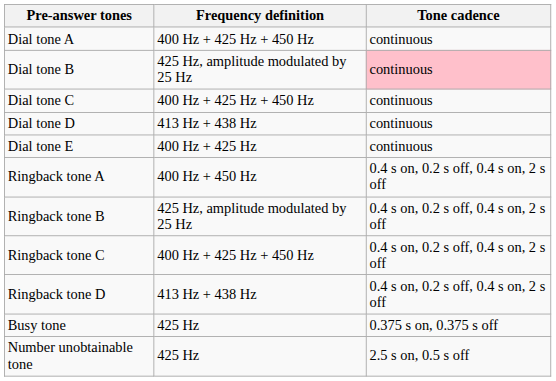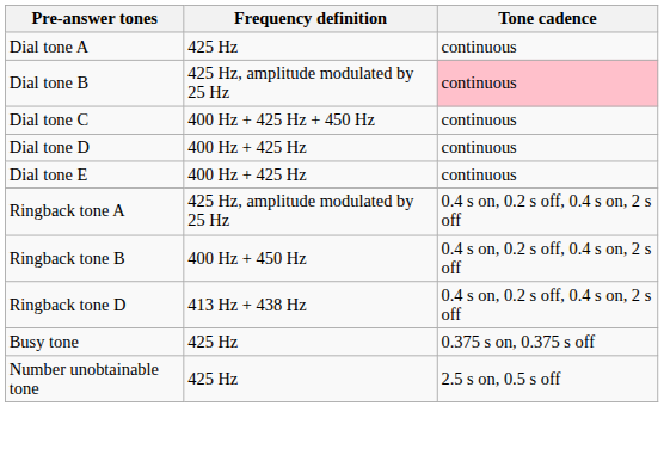Dial tone A | Frequency definition: 400 Hz + 425 Hz + 450 Hz -> 425 Hz
Dial tone D | Frequency definition: 413 Hz + 438 Hz -> 400 Hz + 425 Hz
Ringback tone A | Frequency definition: 400 Hz + 450 Hz -> 425 Hz, amplitude modulated by 25 Hz
Ringback tone B | Frequency definition: 425 Hz, amplitude modulated by 25 Hz -> 400 Hz + 450 Hz
- row: Ringback tone C | 400 Hz + 425 Hz + 450 Hz | 0.4 s on, 0.2 s off, 0.4 s on, 2 s off
